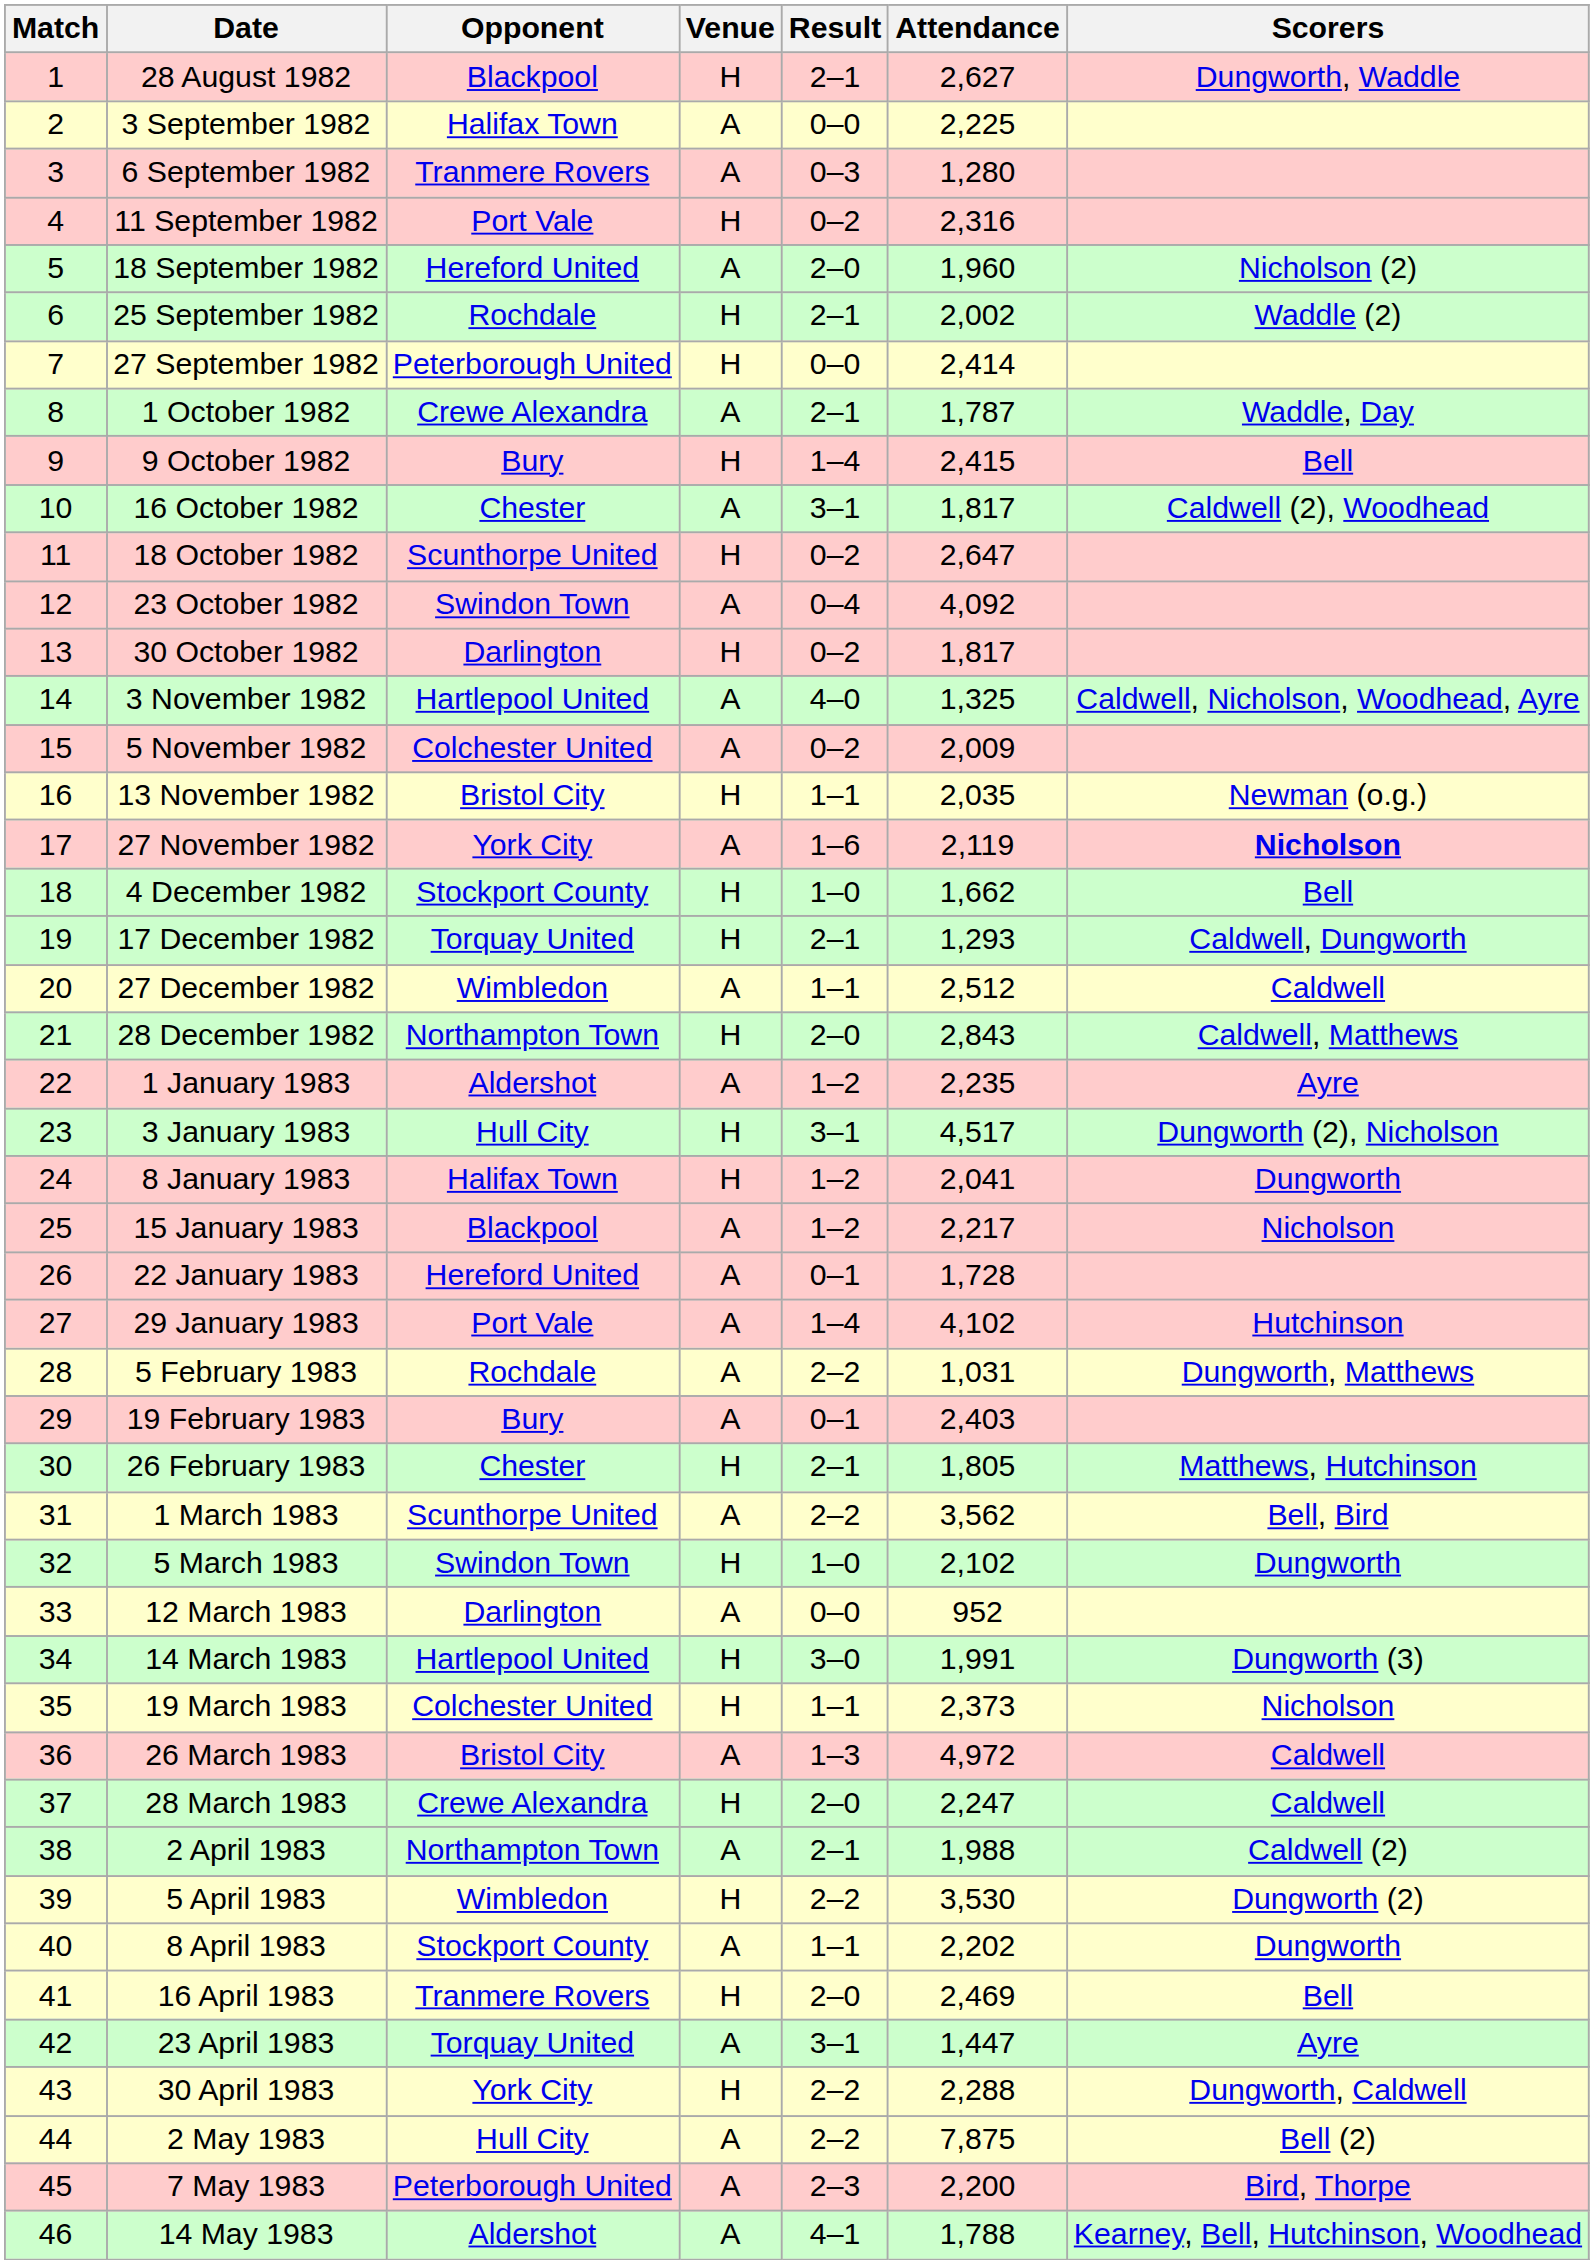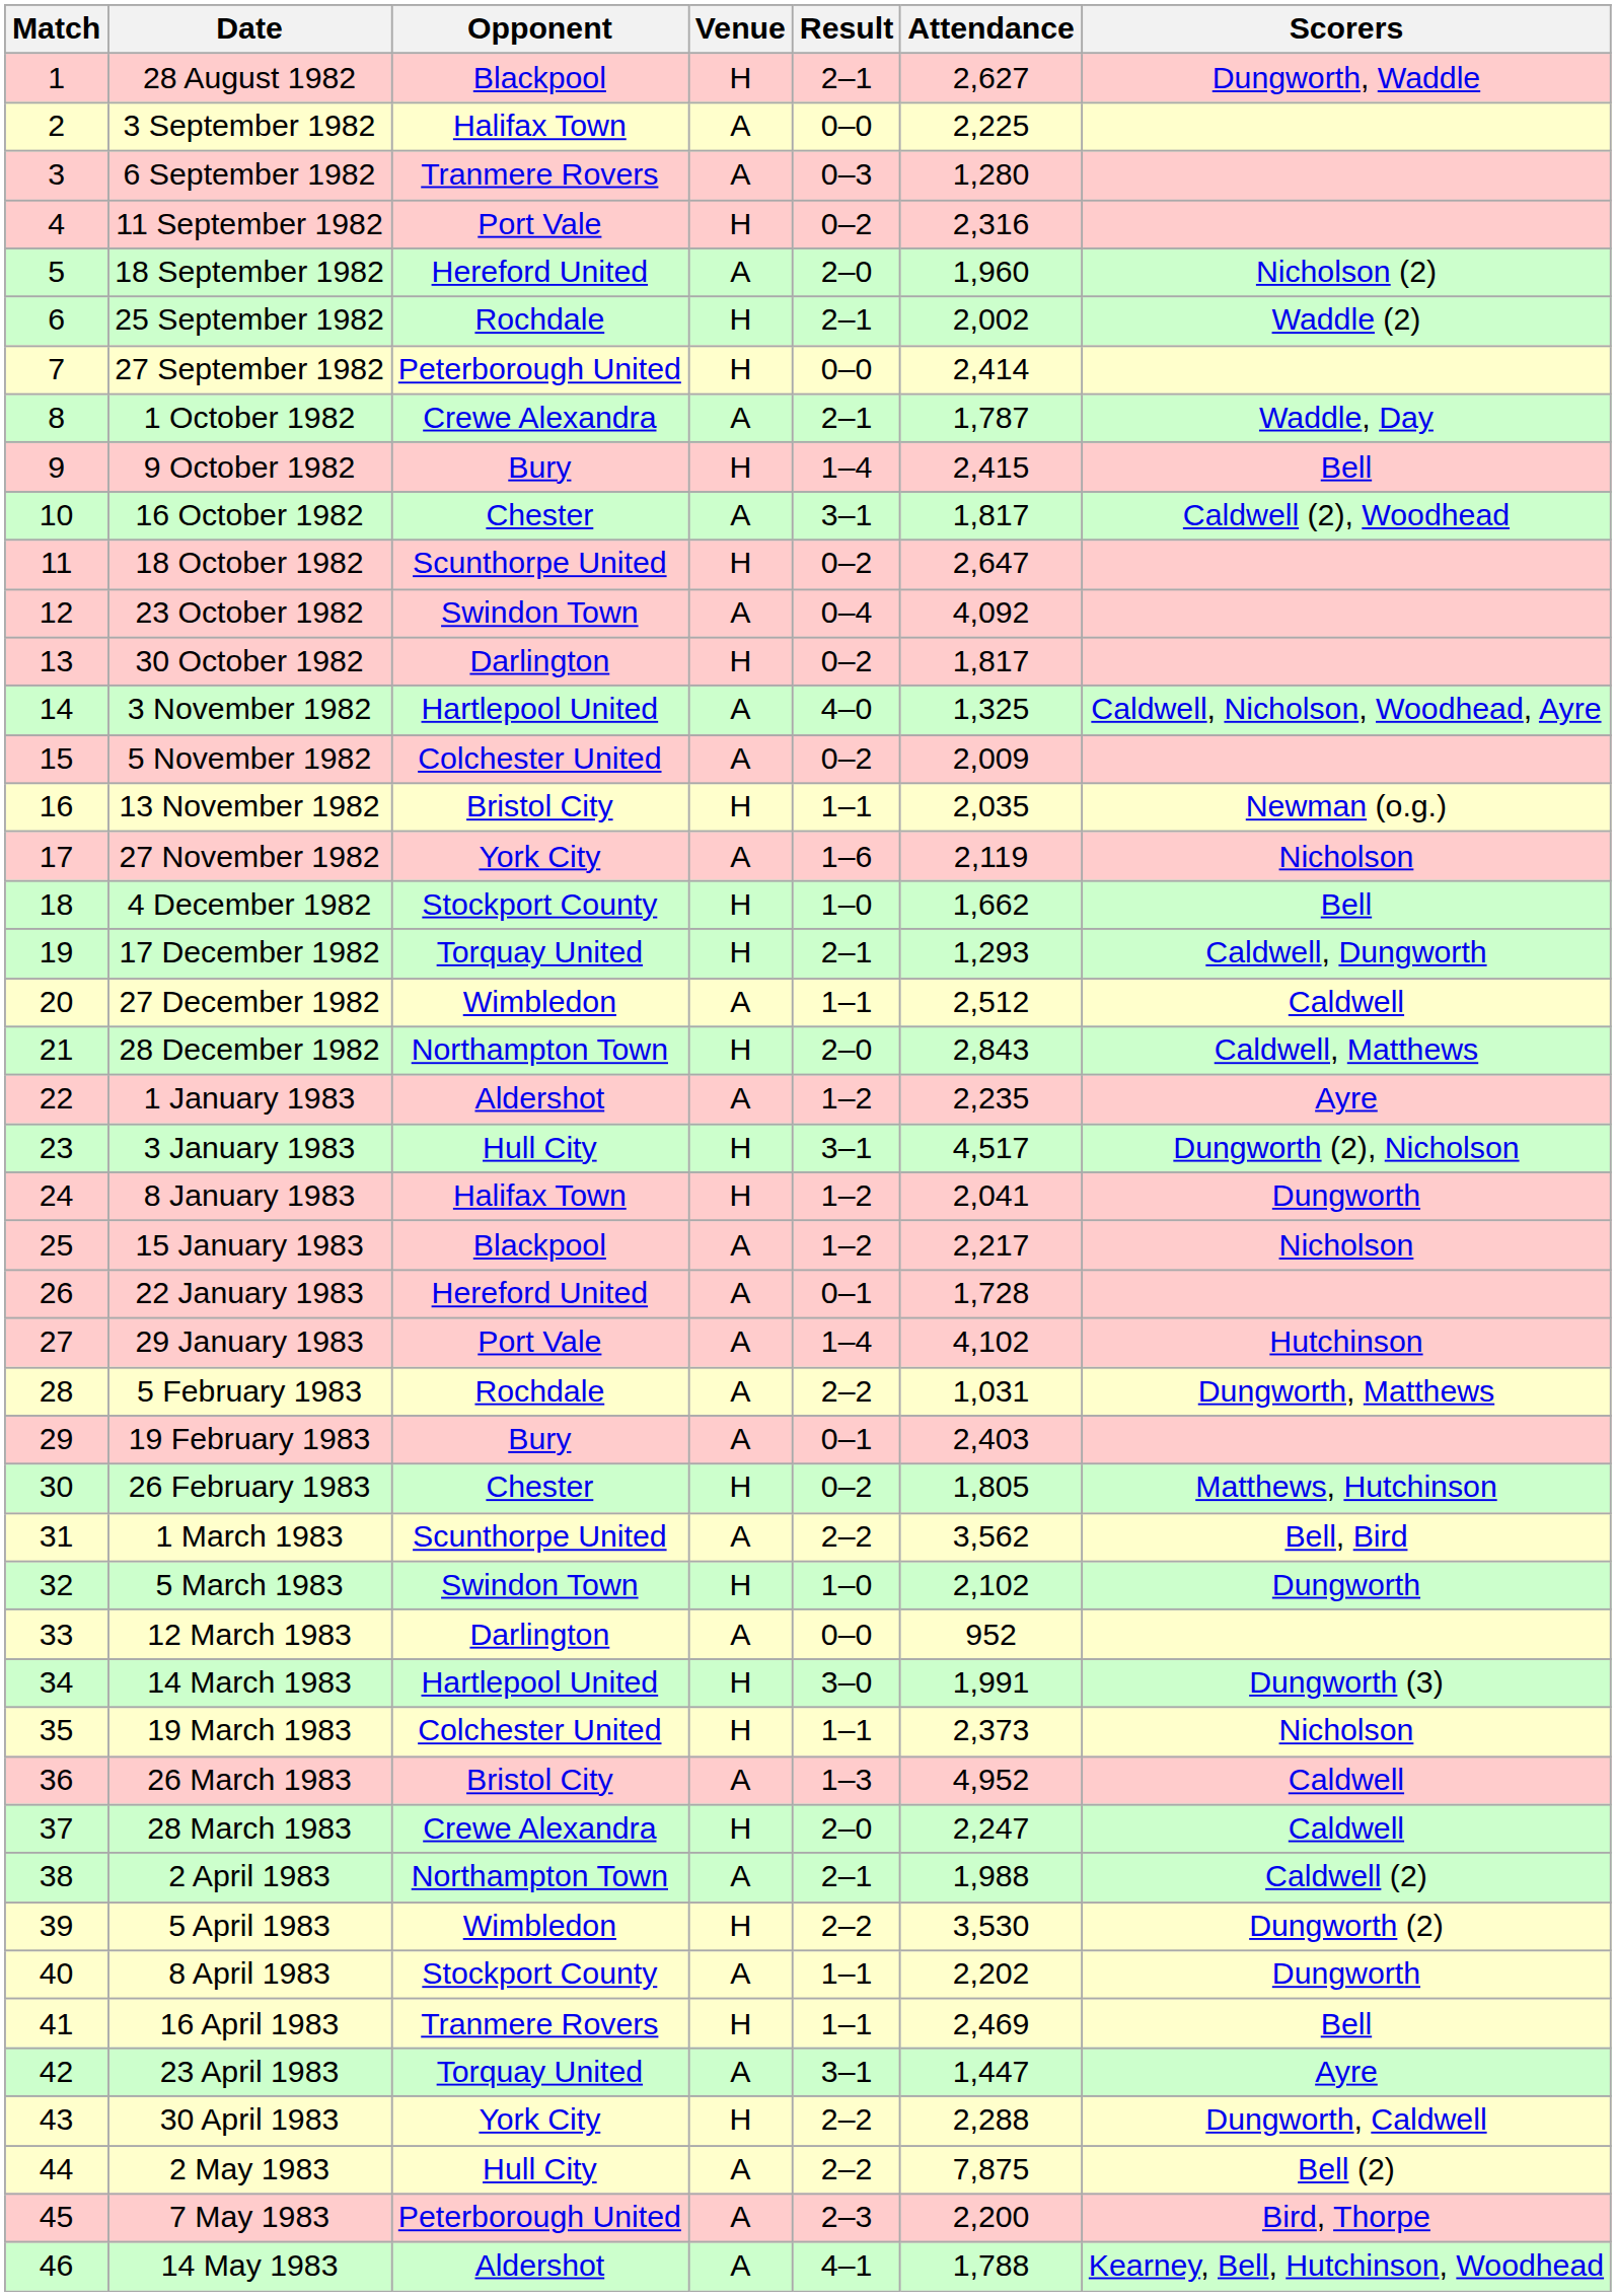27 November 1982 | Scorers: bold -> normal
26 February 1983 | Result: 2–1 -> 0–2
26 March 1983 | Attendance: 4,972 -> 4,952
16 April 1983 | Result: 2–0 -> 1–1
